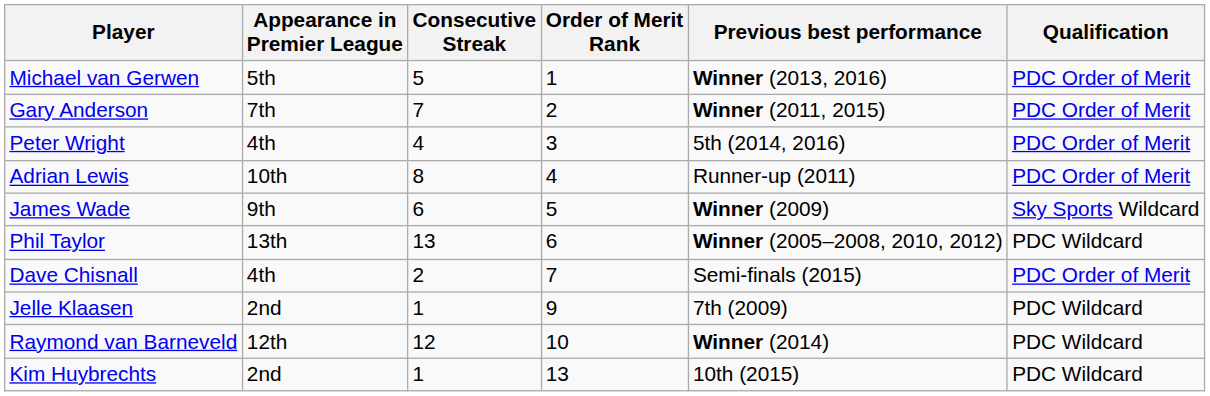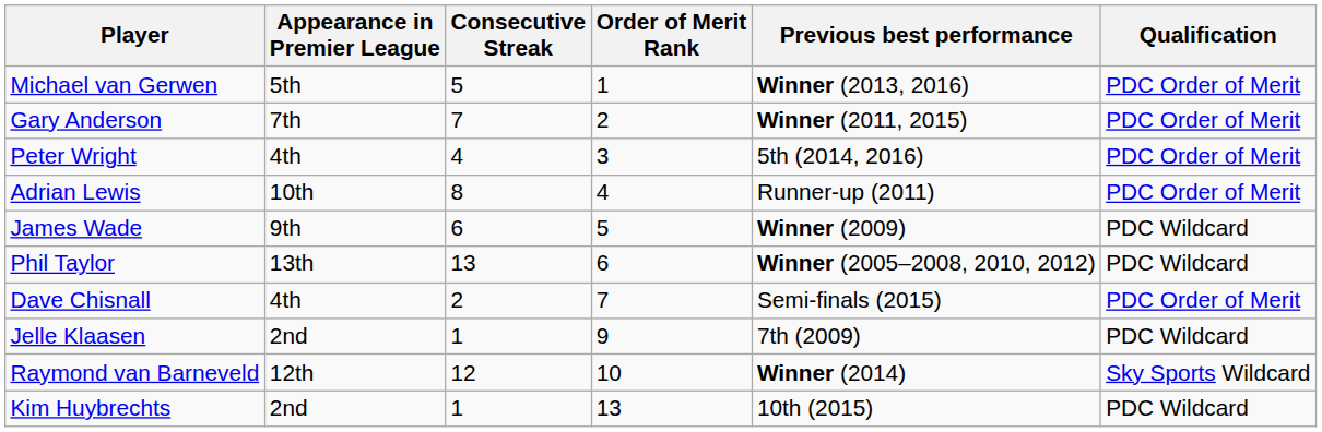James Wade | Qualification: Sky Sports Wildcard -> PDC Wildcard
Raymond van Barneveld | Qualification: PDC Wildcard -> Sky Sports Wildcard
